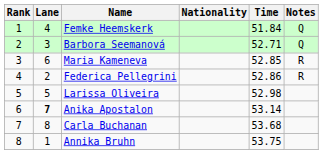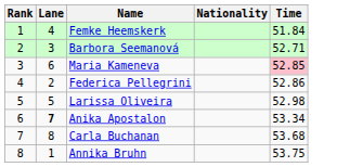- column: Notes | Q | Q | R | R
Maria Kameneva | Time: no background -> pink background
Anika Apostalon | Time: 53.14 -> 53.34
